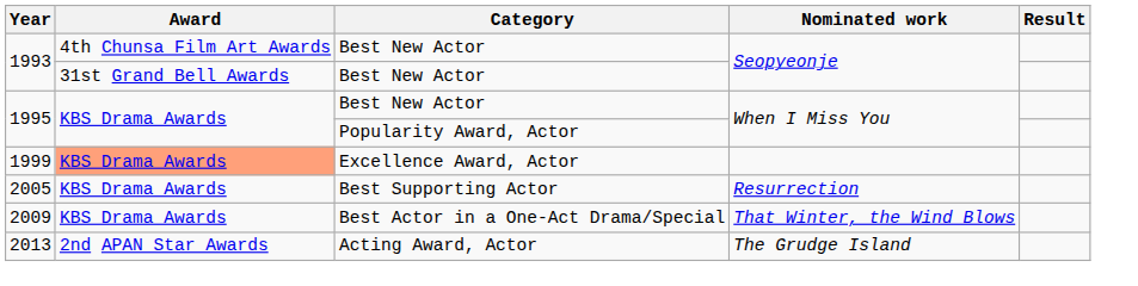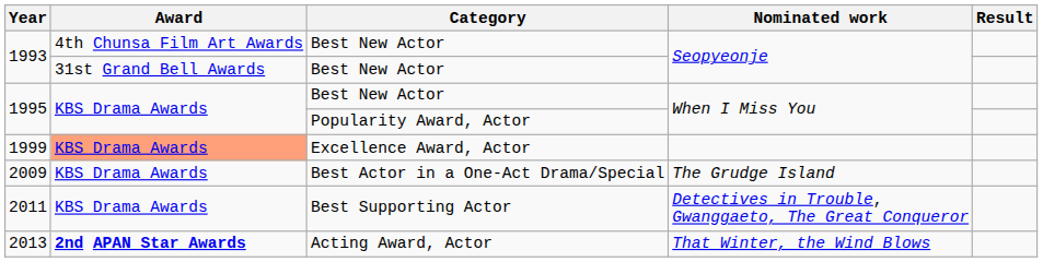- row: 2005 | KBS Drama Awards | Best Supporting Actor | Resurrection
2009 | Nominated work: That Winter, the Wind Blows -> The Grudge Island
+ row: 2011 | KBS Drama Awards | Best Supporting Actor | Detectives in Trouble, Gwanggaeto, The Great Conqueror
2013 | Award: normal -> bold
2013 | Nominated work: The Grudge Island -> That Winter, the Wind Blows
